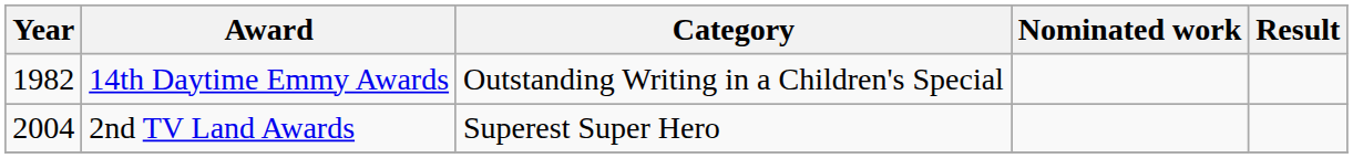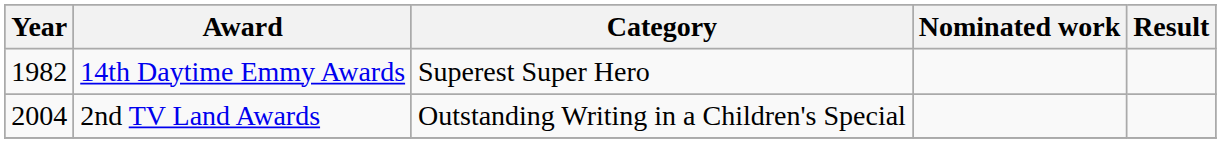14th Daytime Emmy Awards | Category: Outstanding Writing in a Children's Special -> Superest Super Hero
2nd TV Land Awards | Category: Superest Super Hero -> Outstanding Writing in a Children's Special
